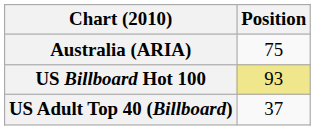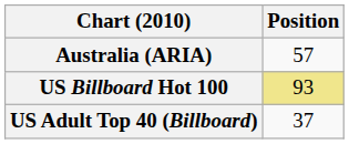Australia (ARIA) | Position: 75 -> 57
